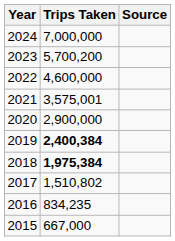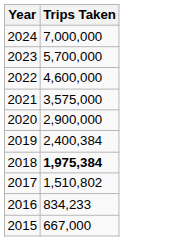- column: Source
2023 | Trips Taken: 5,700,200 -> 5,700,000
2021 | Trips Taken: 3,575,001 -> 3,575,000
2019 | Trips Taken: bold -> normal
2016 | Trips Taken: 834,235 -> 834,233
